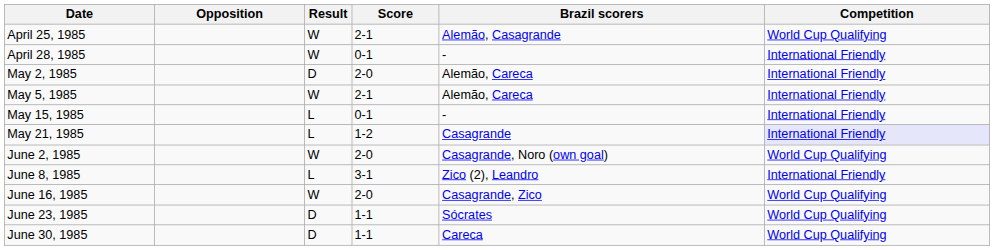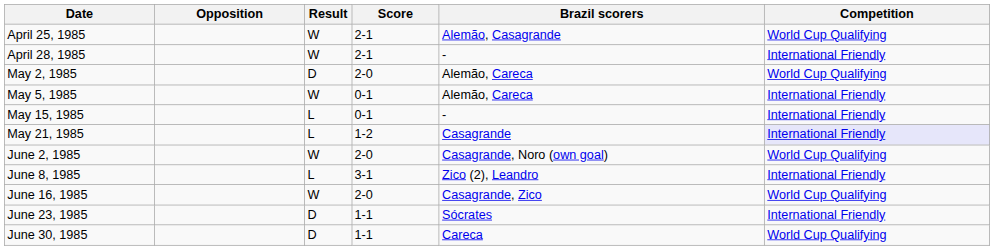April 28, 1985 | Score: 0-1 -> 2-1
May 2, 1985 | Competition: International Friendly -> World Cup Qualifying
May 5, 1985 | Score: 2-1 -> 0-1
June 23, 1985 | Competition: World Cup Qualifying -> International Friendly
